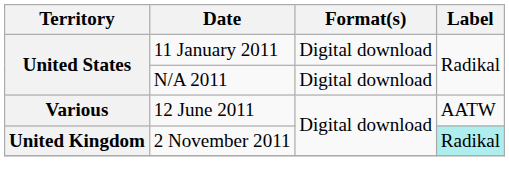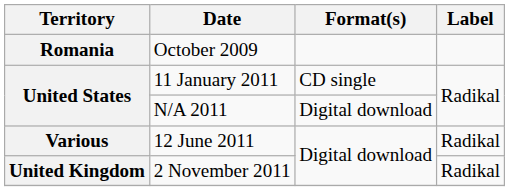+ row: Romania | October 2009
11 January 2011 | Format(s): Digital download -> CD single
12 June 2011 | Label: AATW -> Radikal
2 November 2011 | Label: paleturquoise background -> no background
